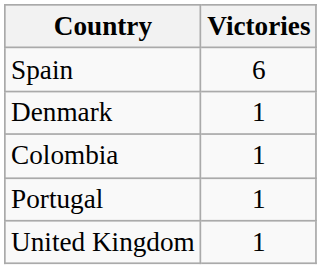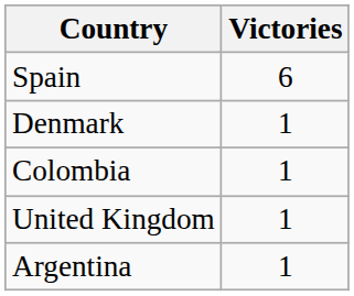- row: Portugal | 1
+ row: Argentina | 1
